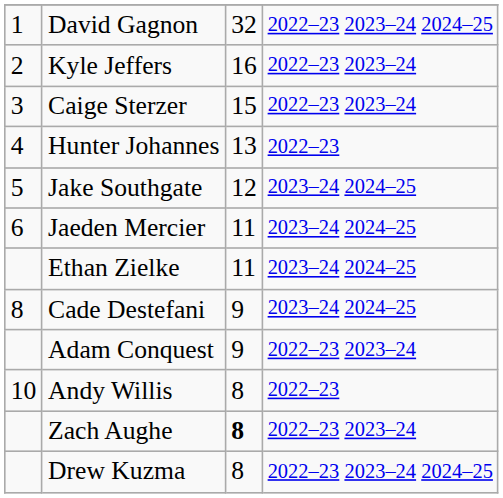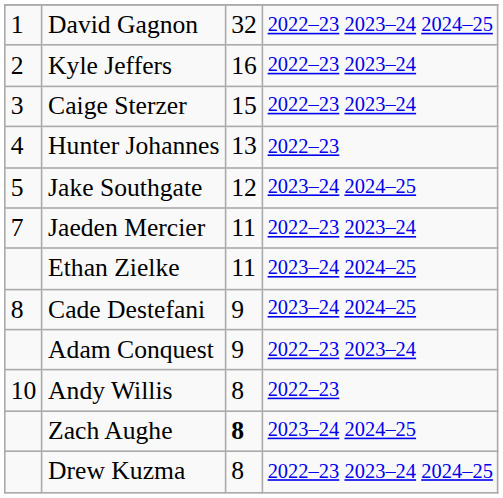Jaeden Mercier | column 1: 6 -> 7
Jaeden Mercier | column 4: 2023–24 2024–25 -> 2022–23 2023–24
Zach Aughe | column 4: 2022–23 2023–24 -> 2023–24 2024–25
